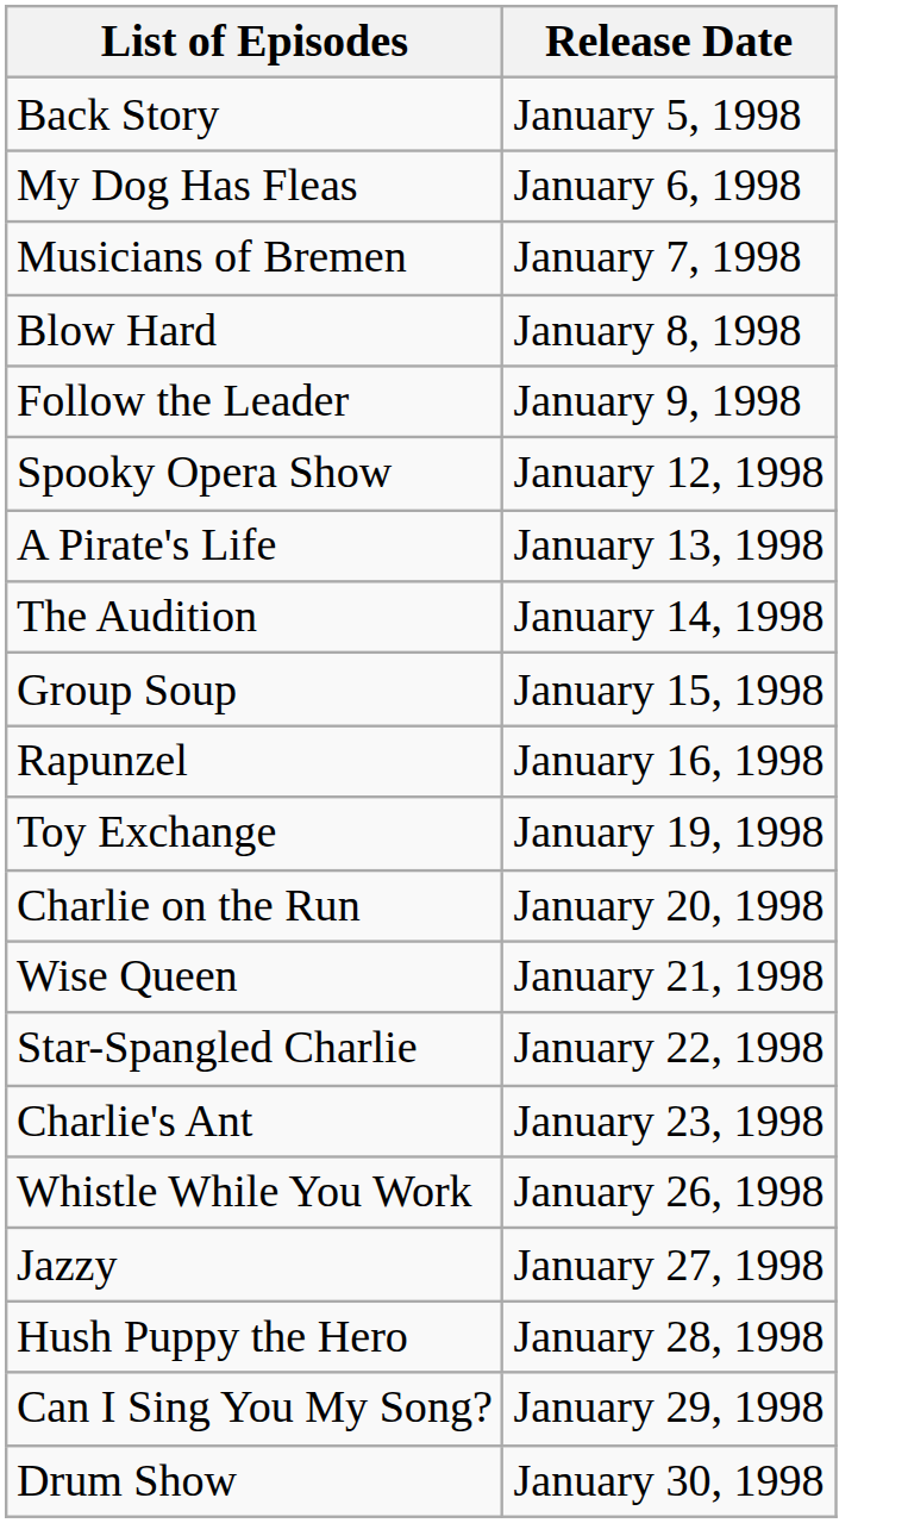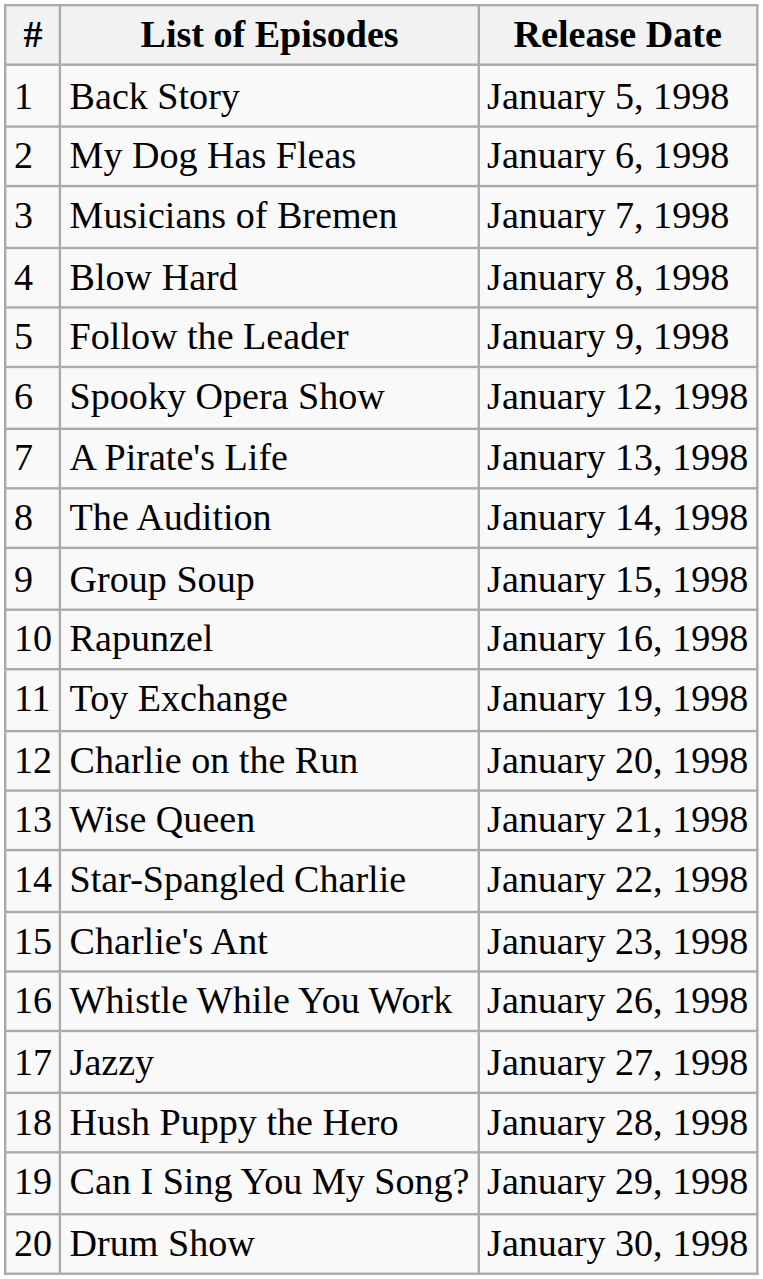+ column: # | 1 | 2 | 3 | 4 | 5 | 6 | 7 | 8 | 9 | 10 | 11 | 12 | 13 | 14 | 15 | 16 | 17 | 18 | 19 | 20
